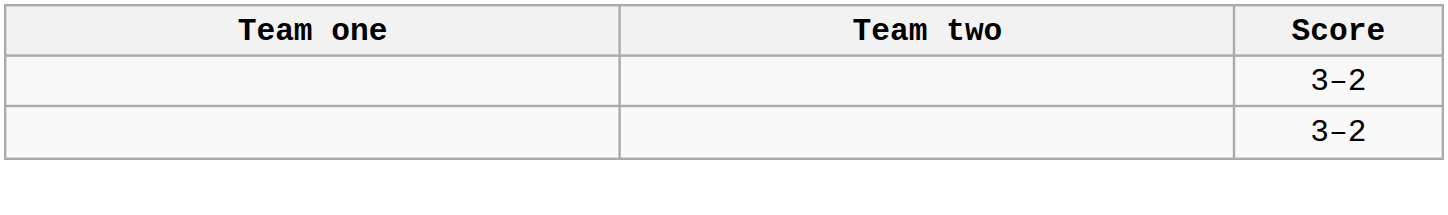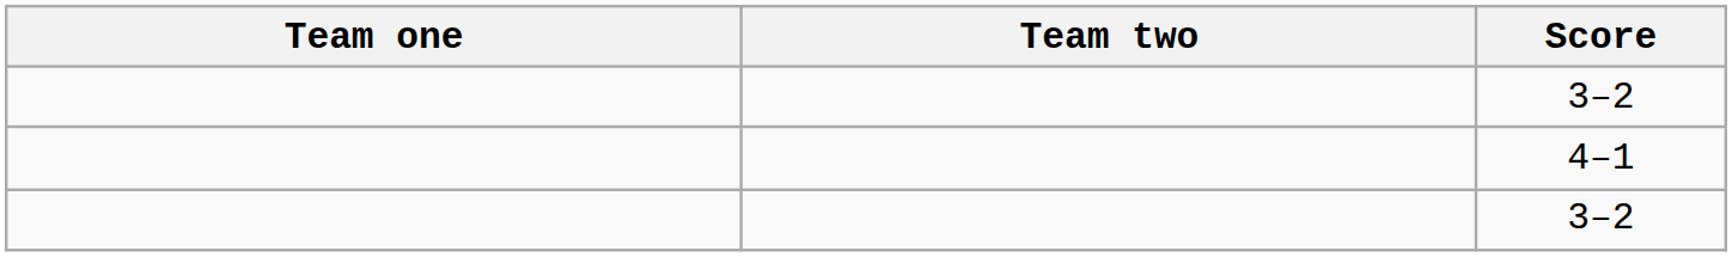+ row: 4–1
